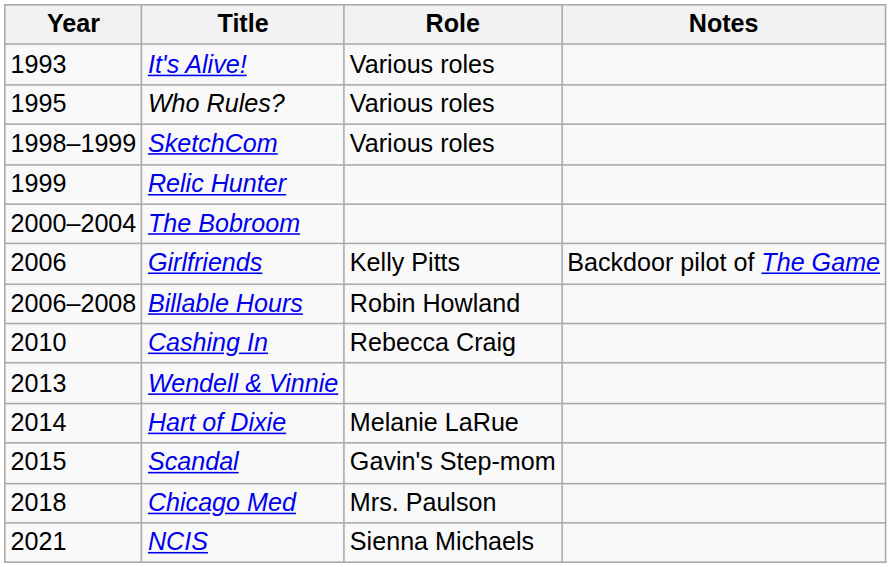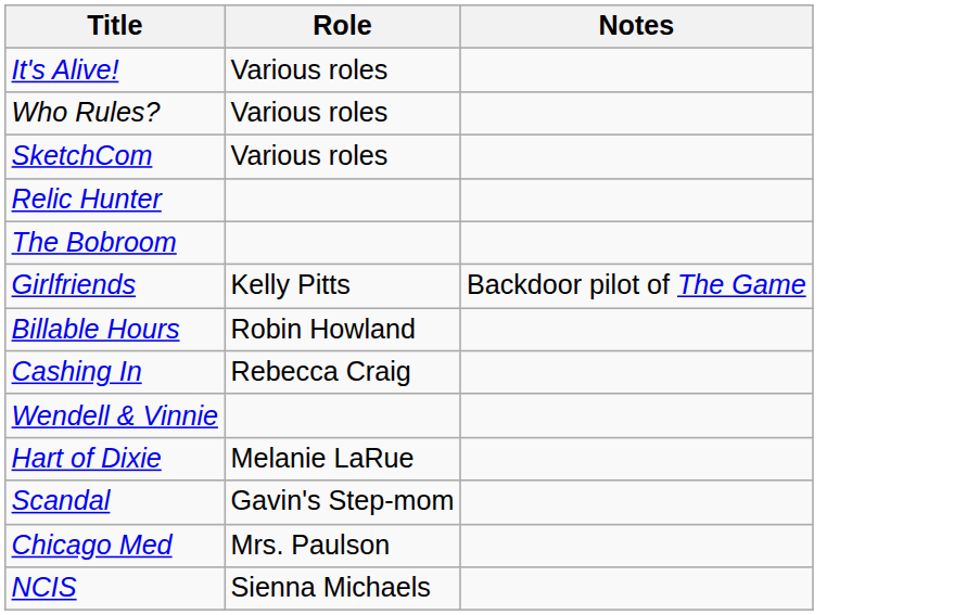- column: Year | 1993 | 1995 | 1998–1999 | 1999 | 2000–2004 | 2006 | 2006–2008 | 2010 | 2013 | 2014 | 2015 | 2018 | 2021
